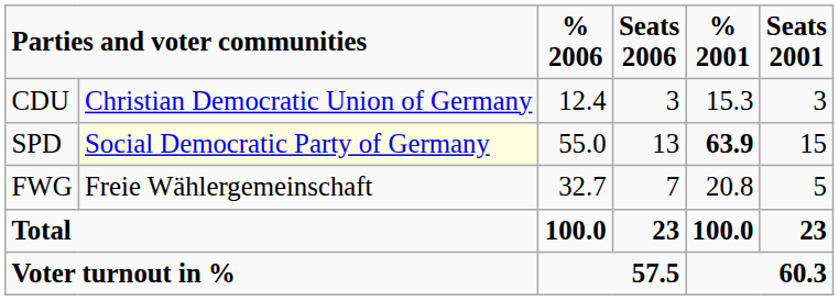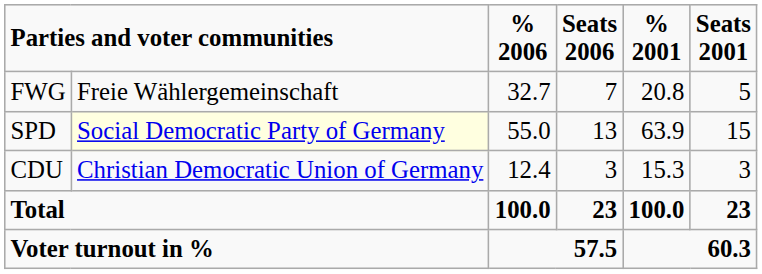rows swapped: CDU <-> FWG
SPD | % 2001: bold -> normal
